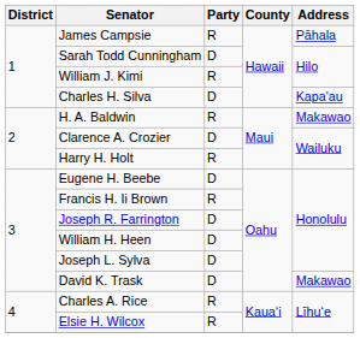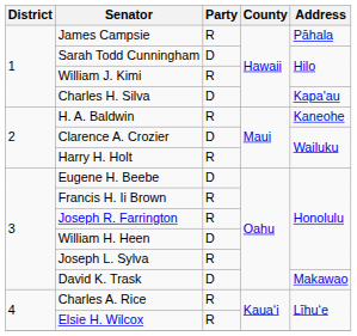H. A. Baldwin | Address: Makawao -> Kaneohe
Joseph R. Farrington | Party: D -> R
Joseph L. Sylva | Party: D -> R
